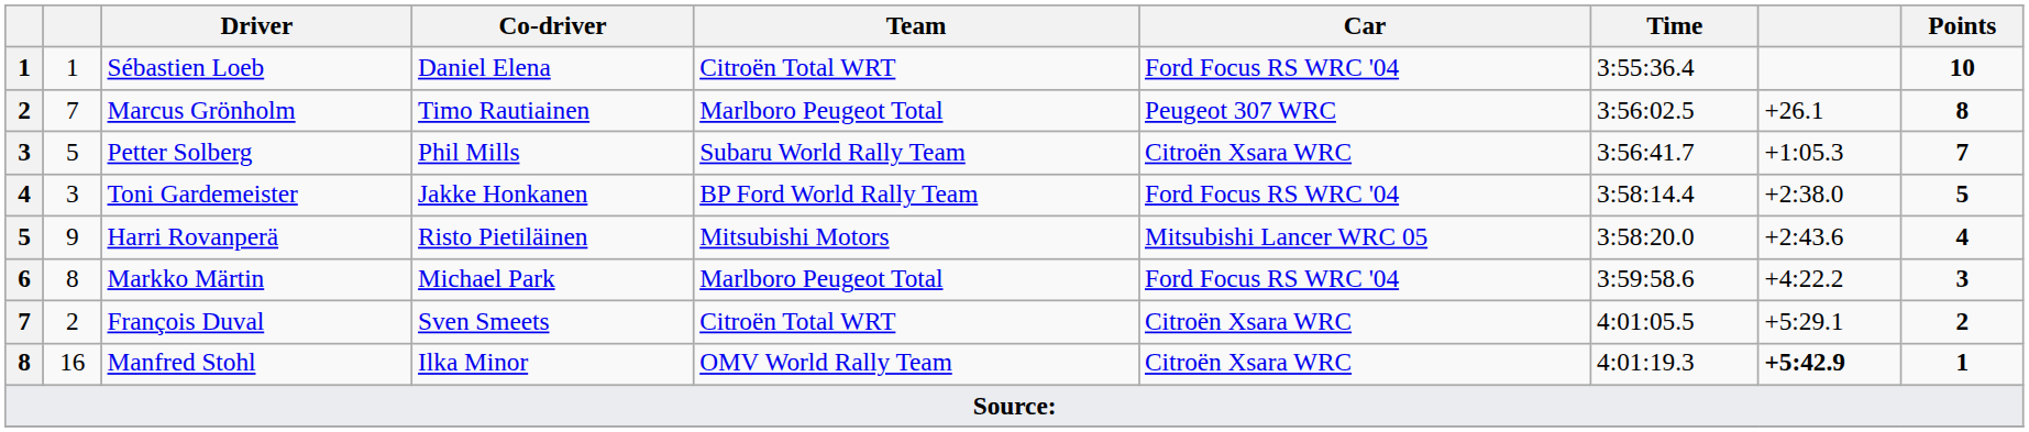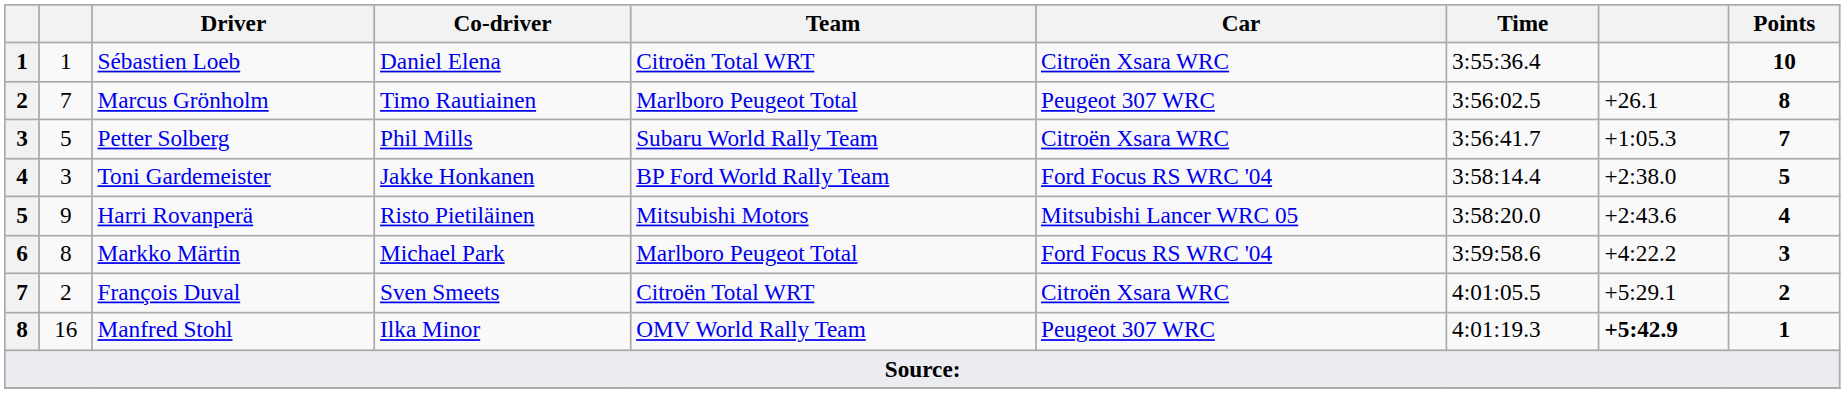Sébastien Loeb | Car: Ford Focus RS WRC '04 -> Citroën Xsara WRC
Manfred Stohl | Car: Citroën Xsara WRC -> Peugeot 307 WRC
